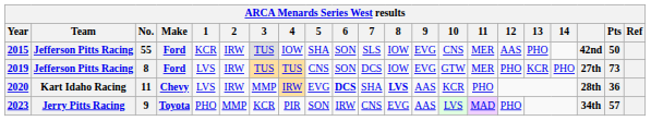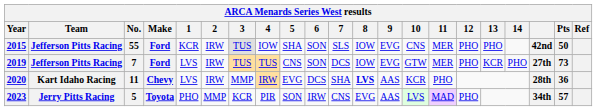2015 | 12: AAS -> PHO
2019 | No.: 8 -> 7
2020 | 6: bold -> normal
2023 | No.: 9 -> 5
